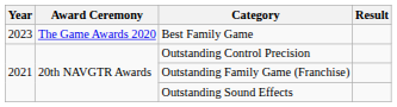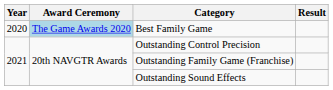Best Family Game | Year: 2023 -> 2020
Best Family Game | Award Ceremony: no background -> lightblue background
